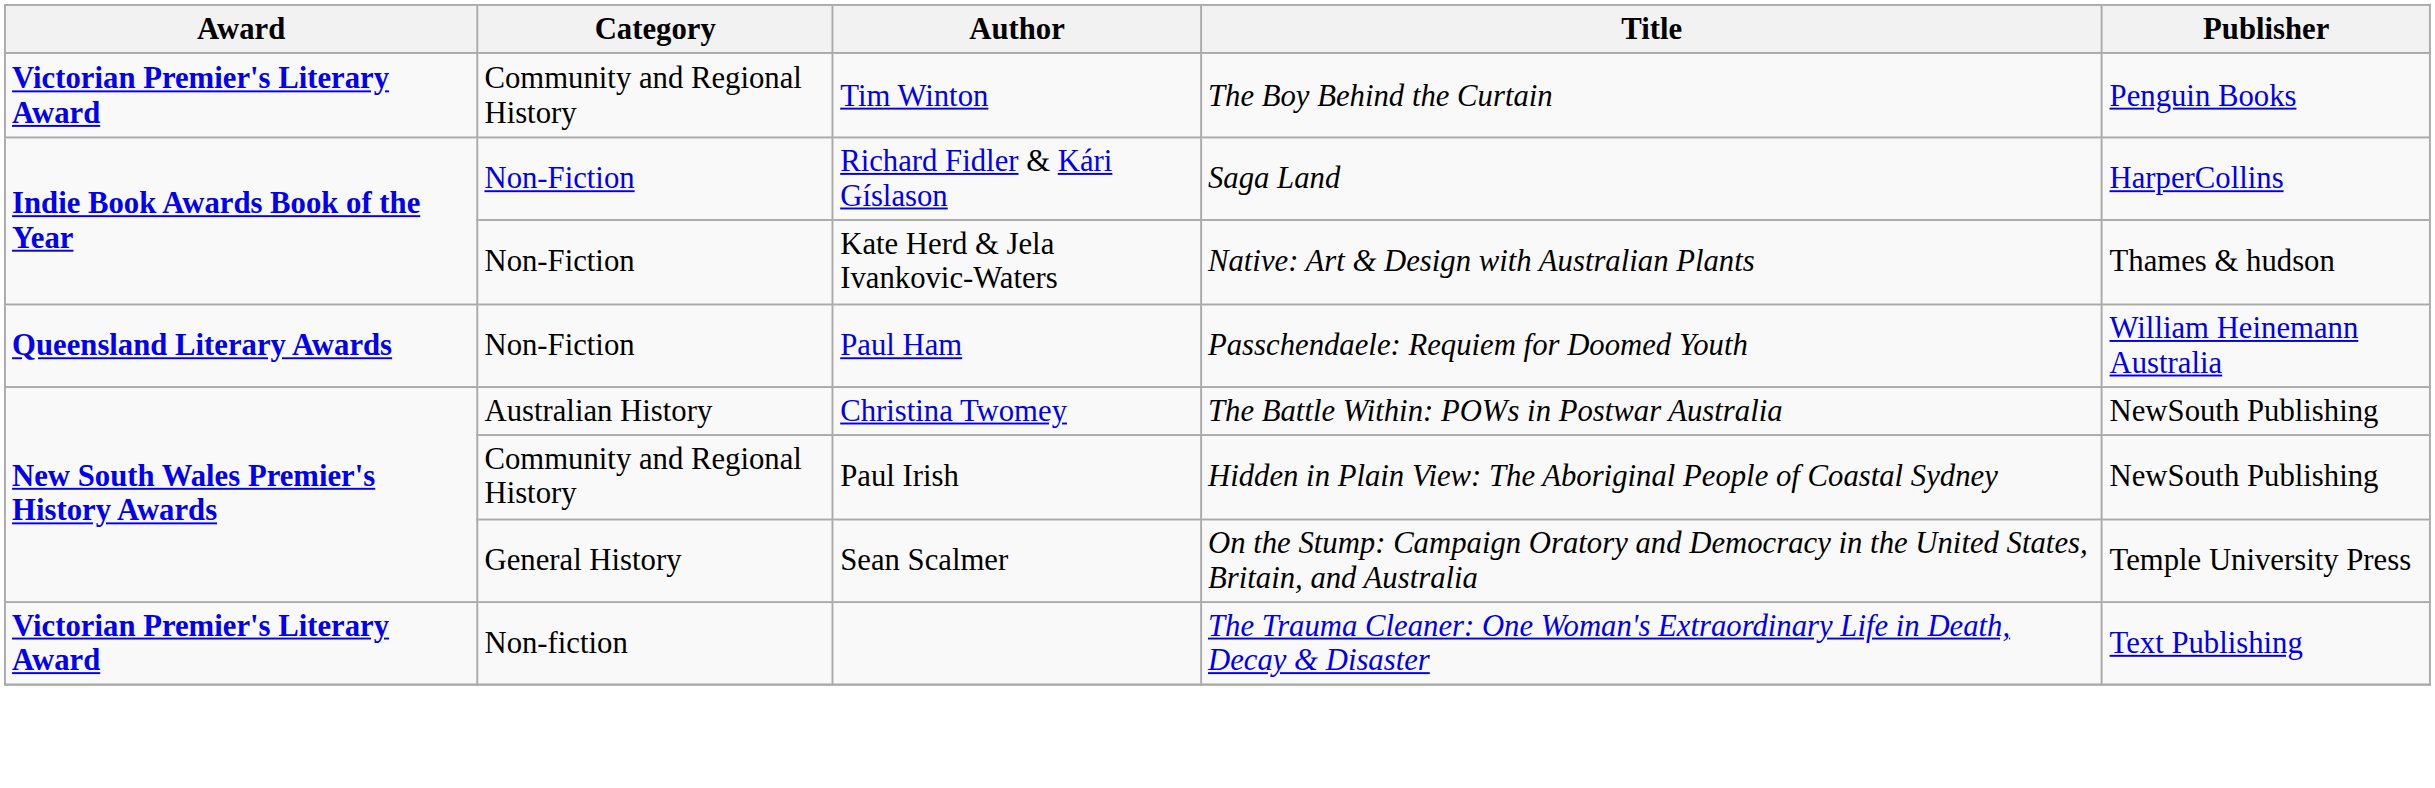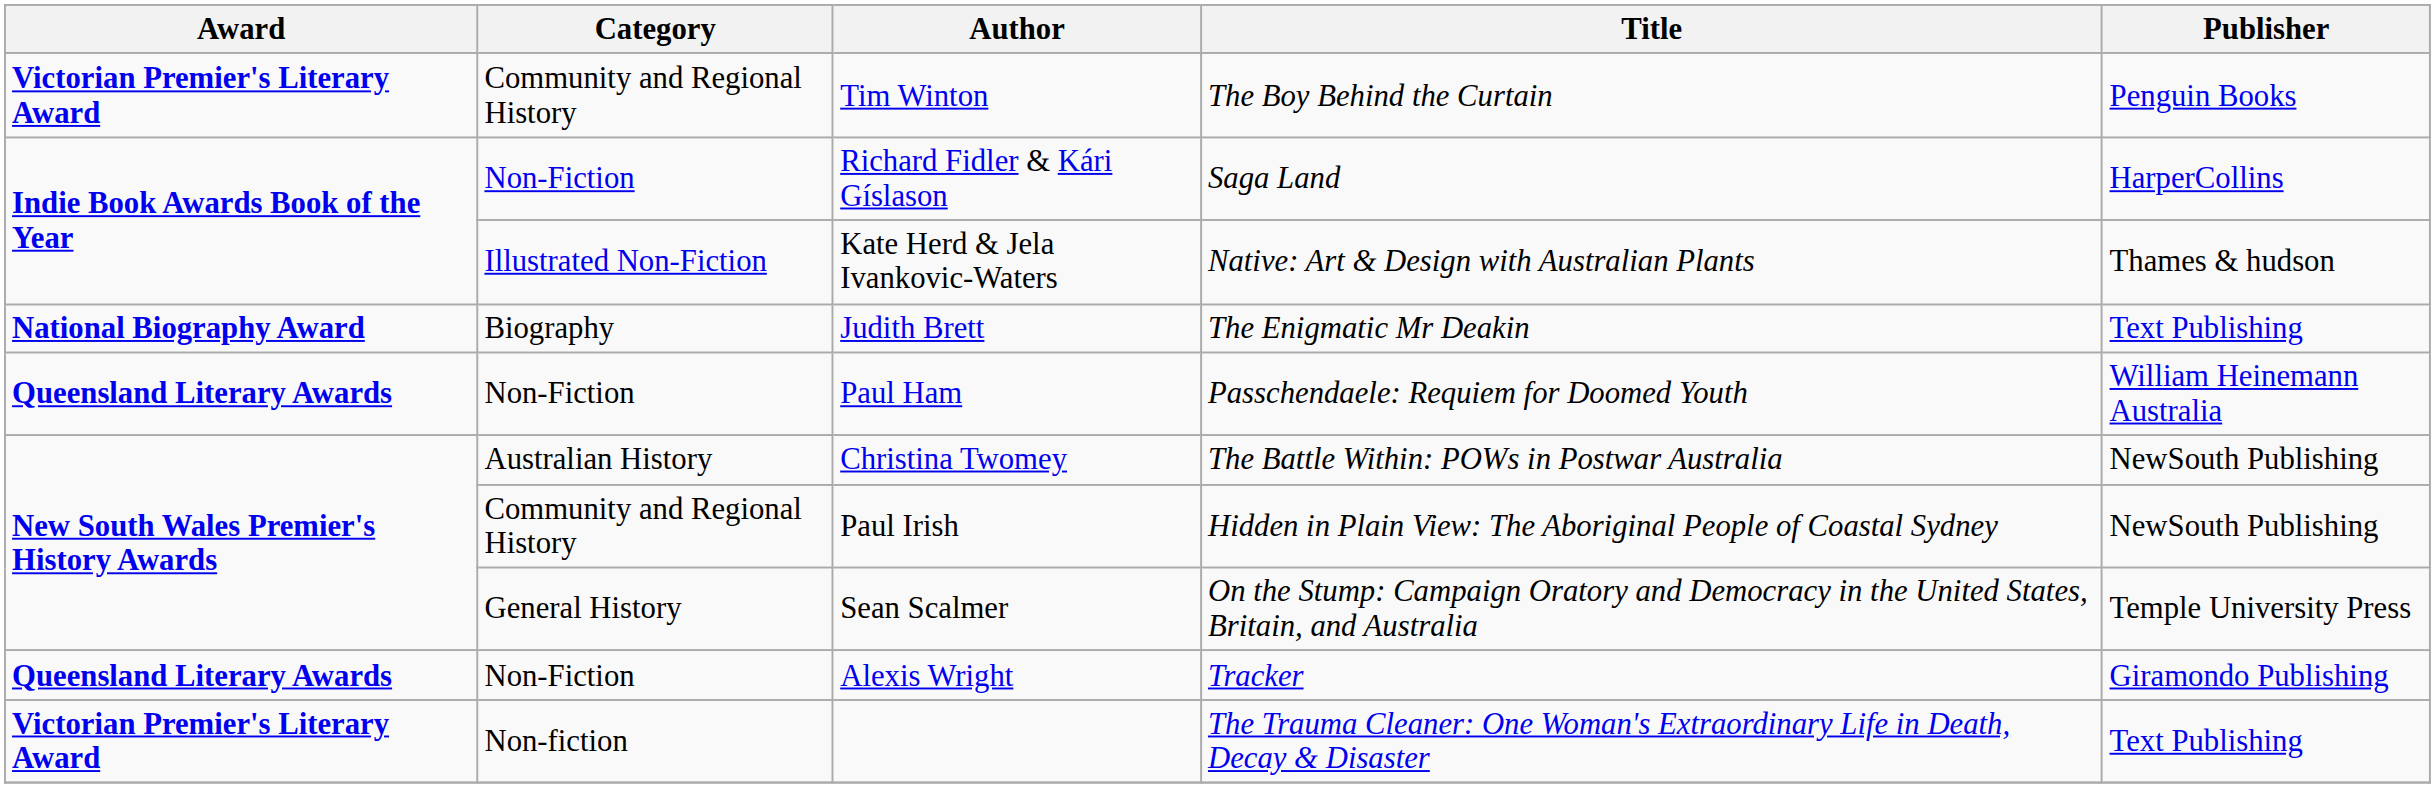Kate Herd & Jela Ivankovic-Waters | Category: Non-Fiction -> Illustrated Non-Fiction
+ row: National Biography Award | Biography | Judith Brett | The Enigmatic Mr Deakin | Text Publishing
+ row: Queensland Literary Awards | Non-Fiction | Alexis Wright | Tracker | Giramondo Publishing
